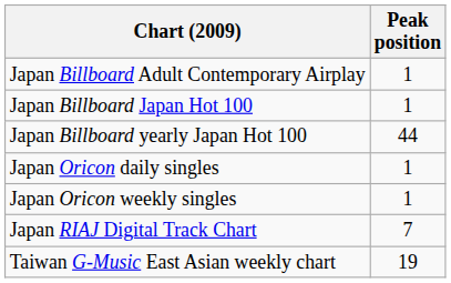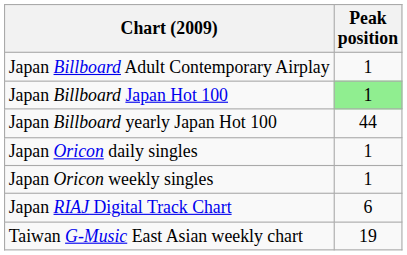Japan Billboard Japan Hot 100 | Peak position: no background -> lightgreen background
Japan RIAJ Digital Track Chart | Peak position: 7 -> 6
